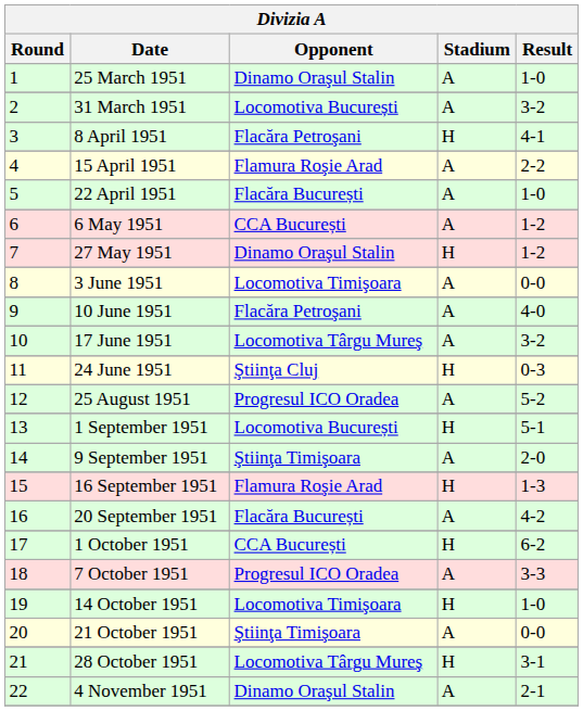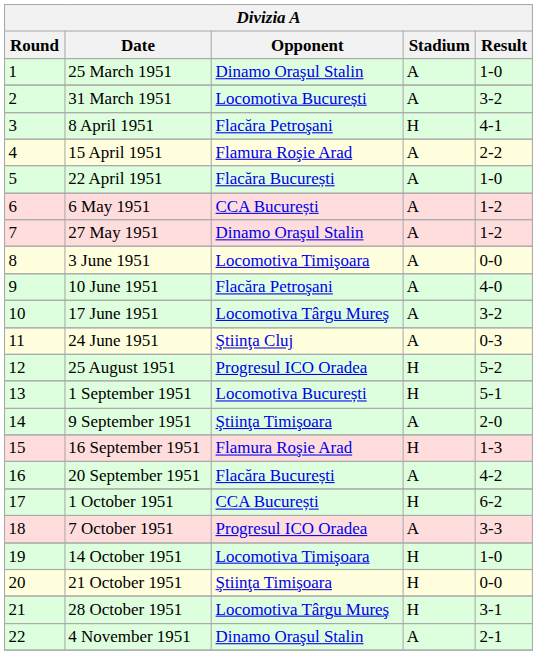27 May 1951 | Stadium: H -> A
24 June 1951 | Stadium: H -> A
25 August 1951 | Stadium: A -> H
21 October 1951 | Stadium: A -> H
